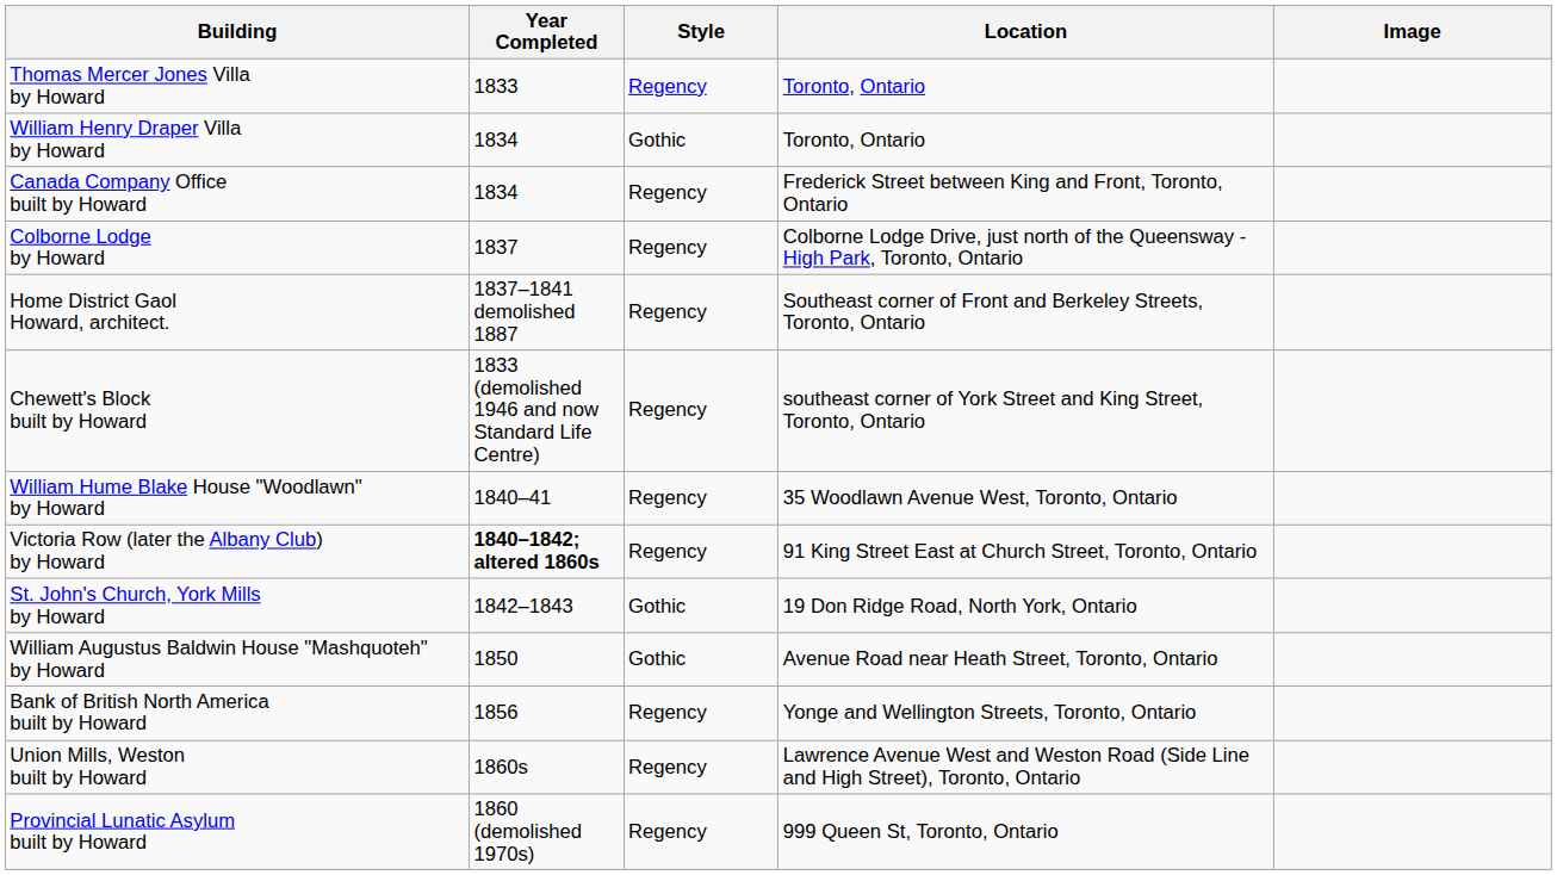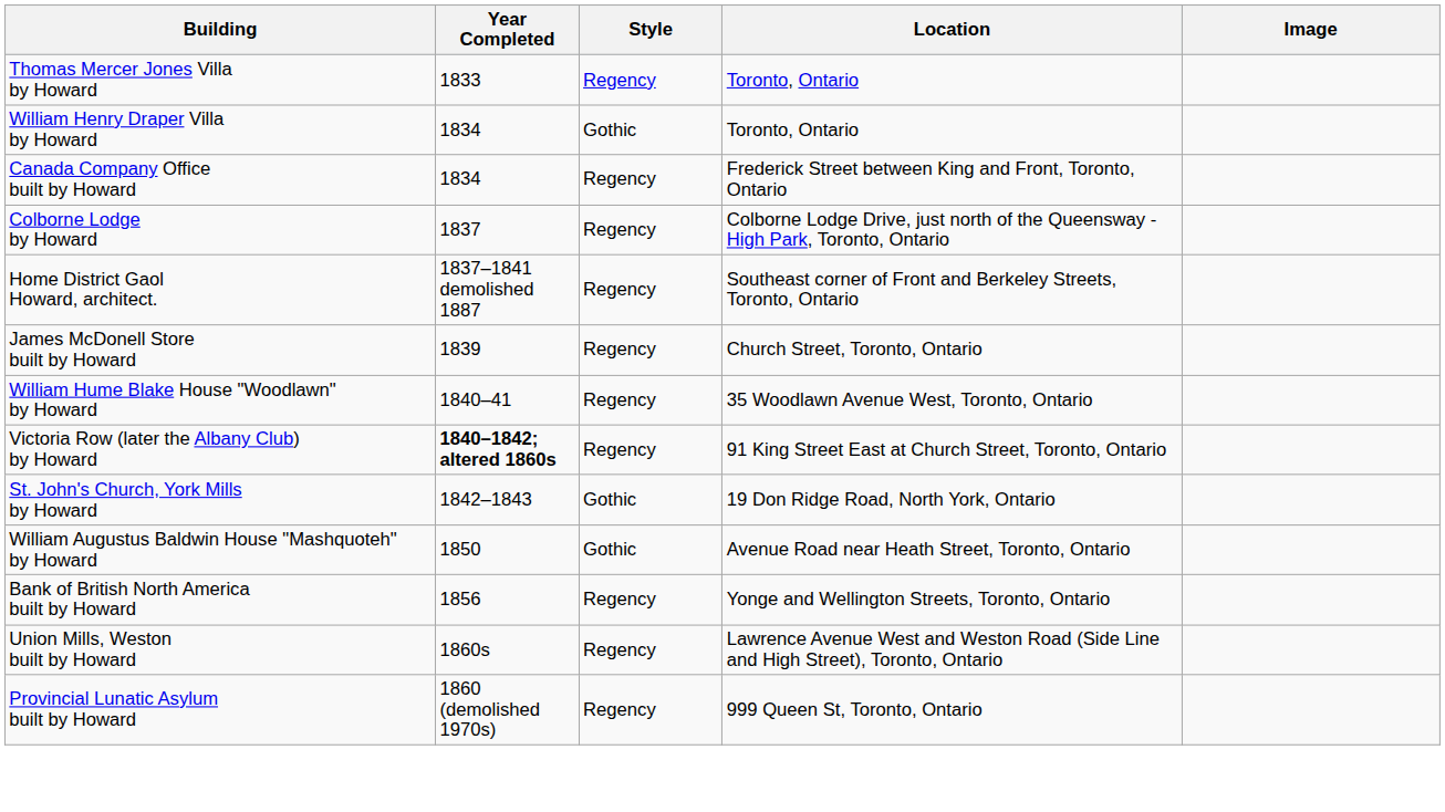+ row: James McDonell Store built by Howard | 1839 | Regency | Church Street, Toronto, Ontario
- row: Chewett's Block built by Howard | 1833 (demolished 1946 and now Standard Life Centre) | Regency | southeast corner of York Street and King Street, Toronto, Ontario
